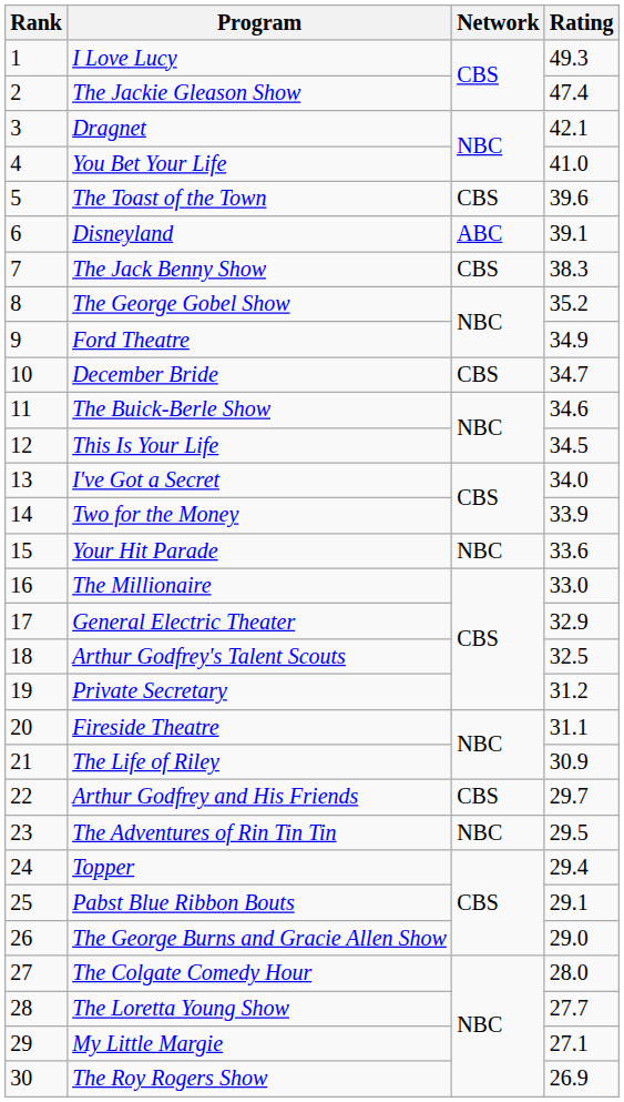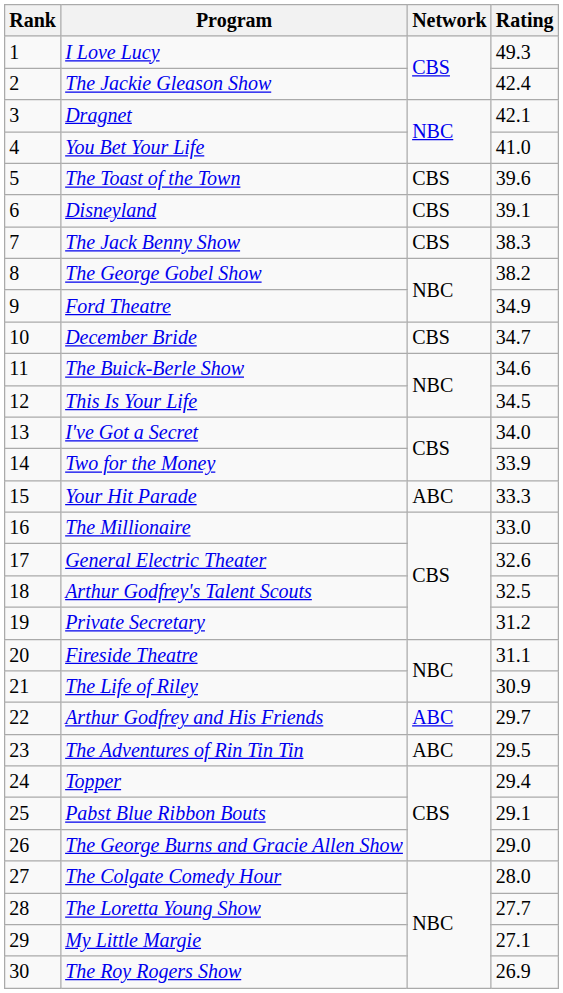The Jackie Gleason Show | Rating: 47.4 -> 42.4
Disneyland | Network: ABC -> CBS
The George Gobel Show | Rating: 35.2 -> 38.2
Your Hit Parade | Network: NBC -> ABC
Your Hit Parade | Rating: 33.6 -> 33.3
General Electric Theater | Rating: 32.9 -> 32.6
Arthur Godfrey and His Friends | Network: CBS -> ABC
The Adventures of Rin Tin Tin | Network: NBC -> ABC
